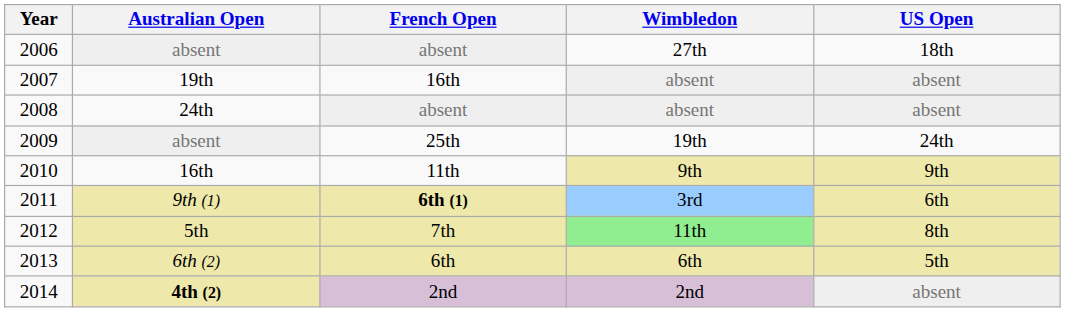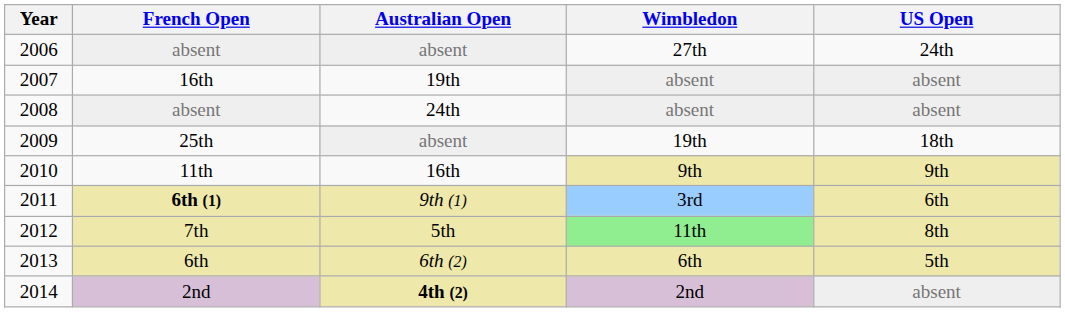columns swapped: Australian Open <-> French Open
2006 | US Open: 18th -> 24th
2009 | US Open: 24th -> 18th
